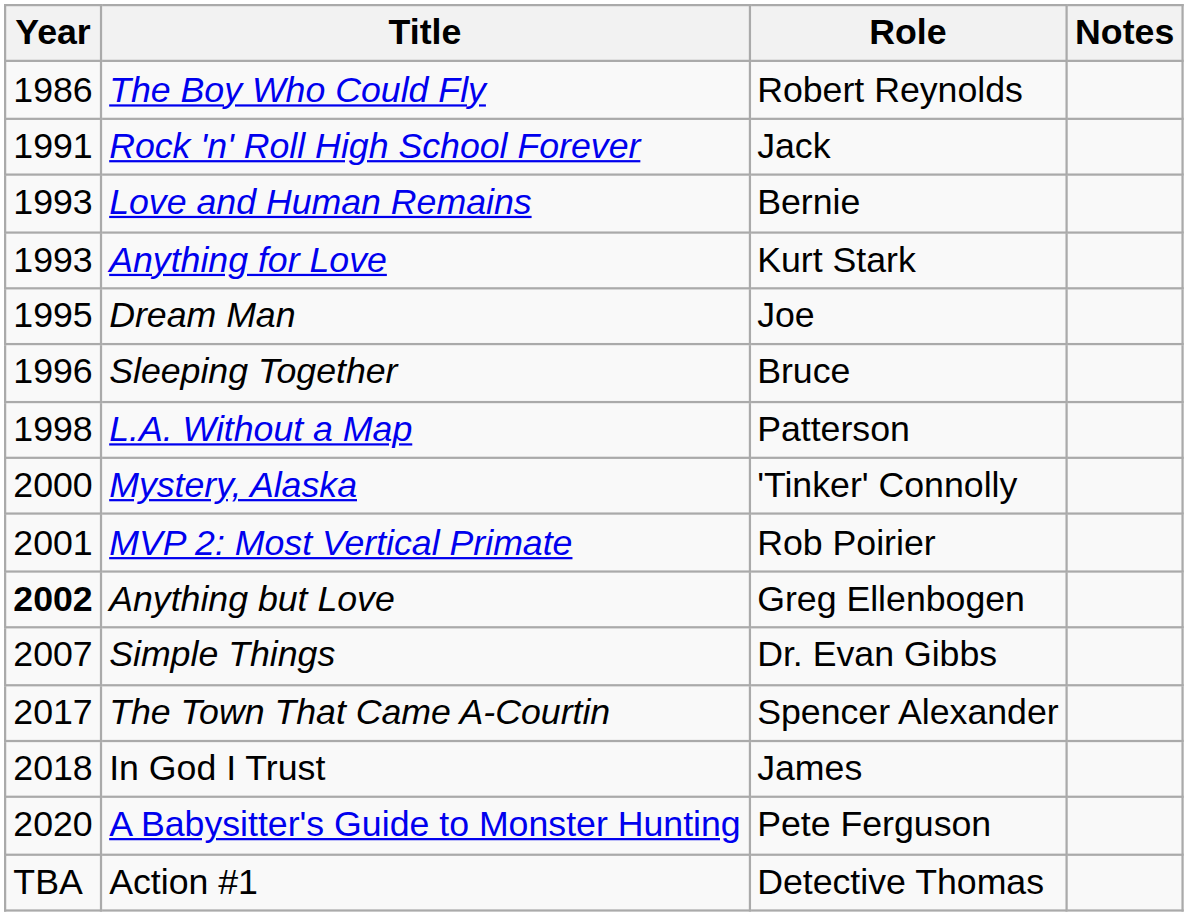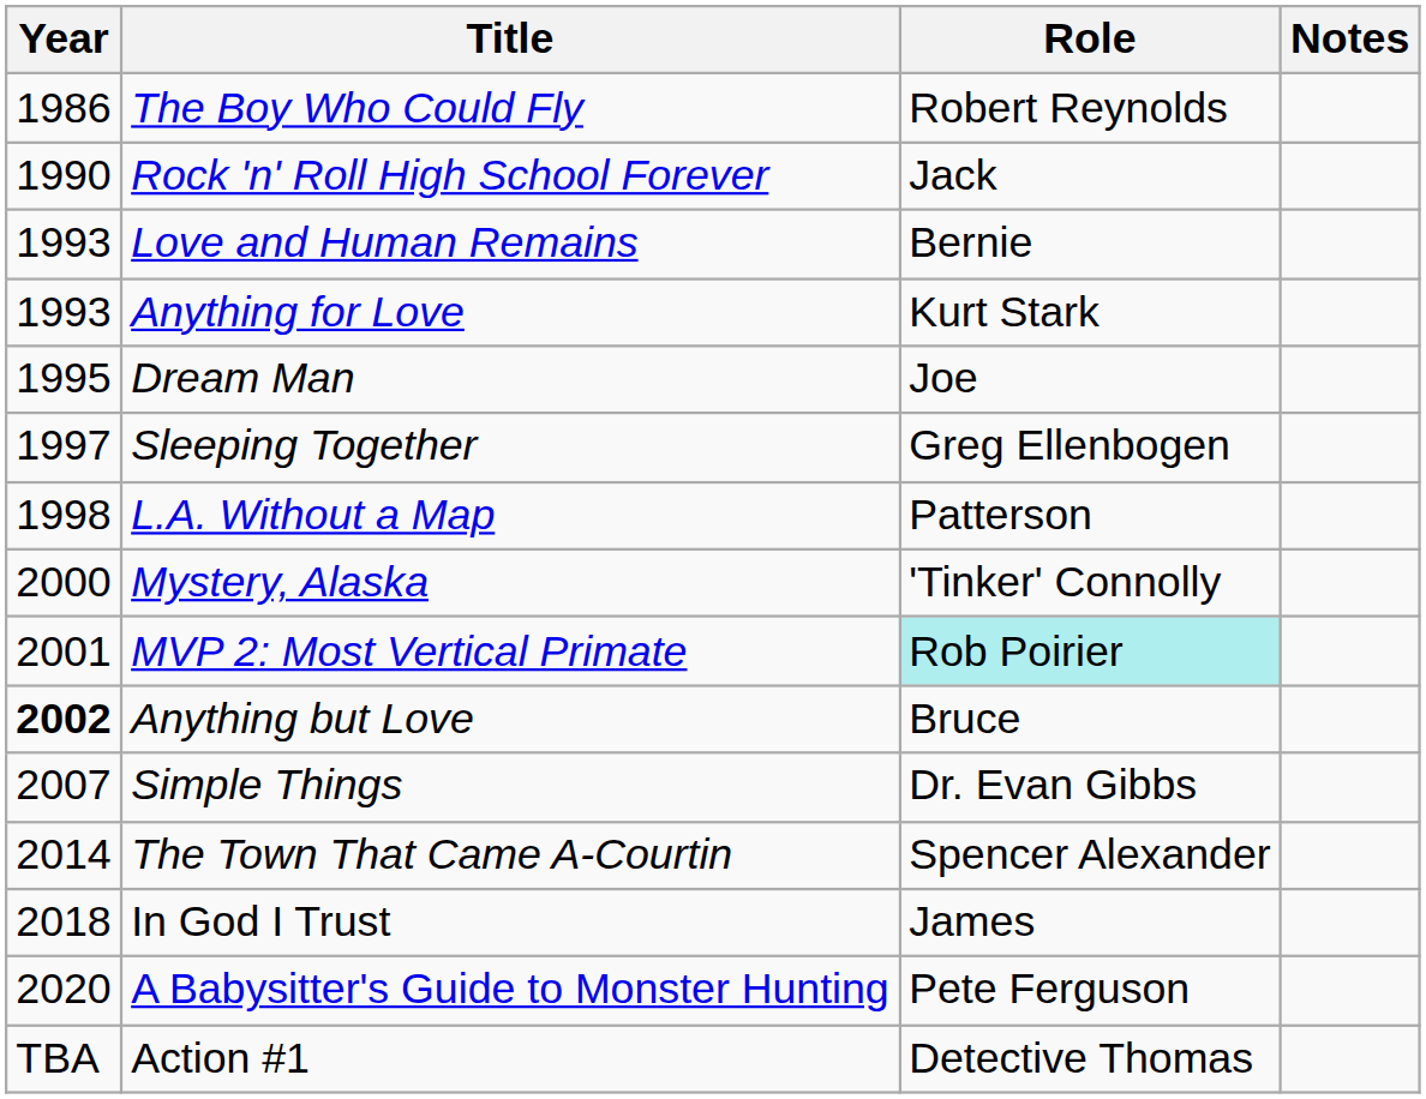Rock 'n' Roll High School Forever | Year: 1991 -> 1990
Sleeping Together | Year: 1996 -> 1997
Sleeping Together | Role: Bruce -> Greg Ellenbogen
MVP 2: Most Vertical Primate | Role: no background -> paleturquoise background
Anything but Love | Role: Greg Ellenbogen -> Bruce
The Town That Came A-Courtin | Year: 2017 -> 2014
